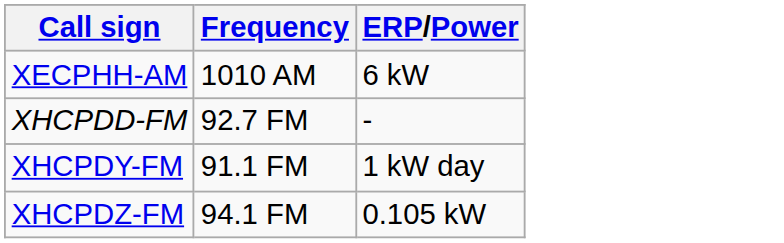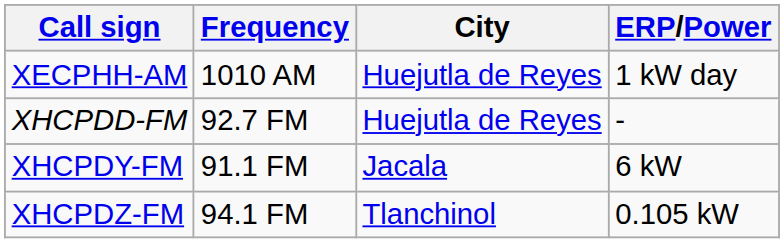+ column: City | Huejutla de Reyes | Huejutla de Reyes | Jacala | Tlanchinol
XECPHH-AM | ERP/Power: 6 kW -> 1 kW day
XHCPDY-FM | ERP/Power: 1 kW day -> 6 kW
